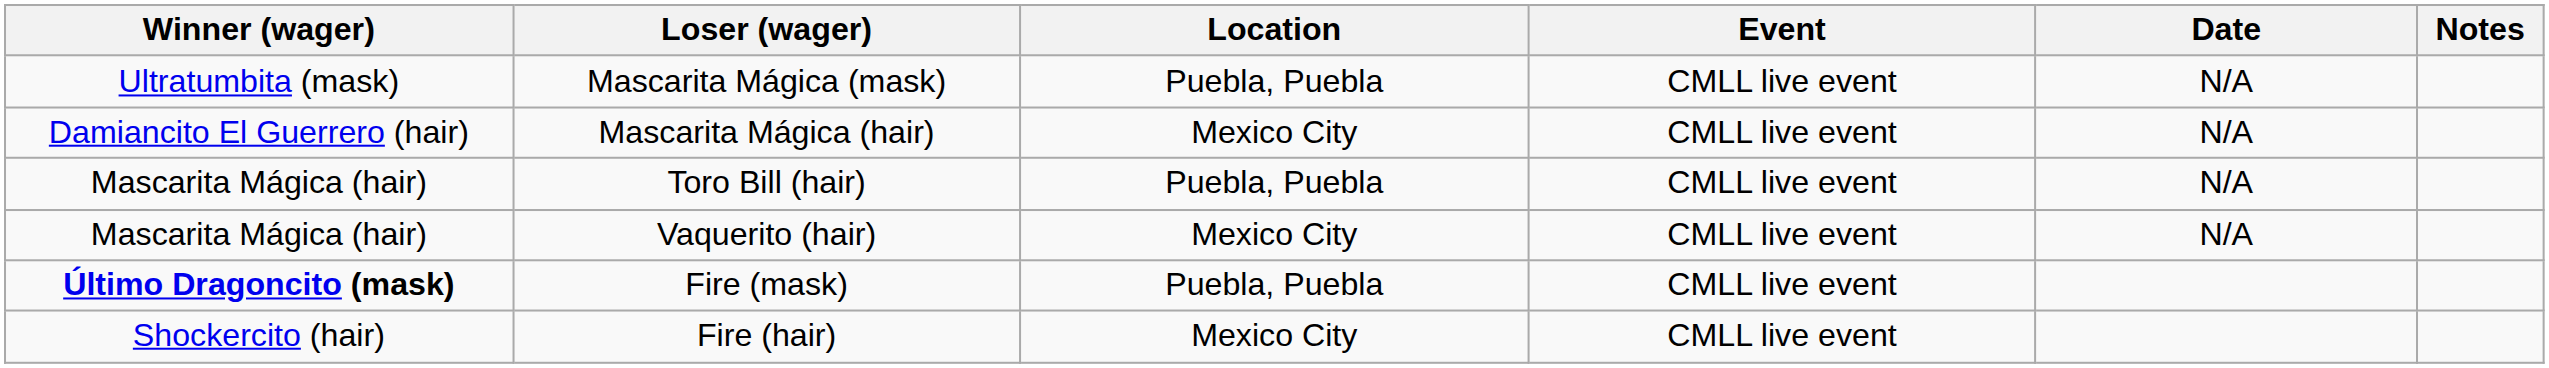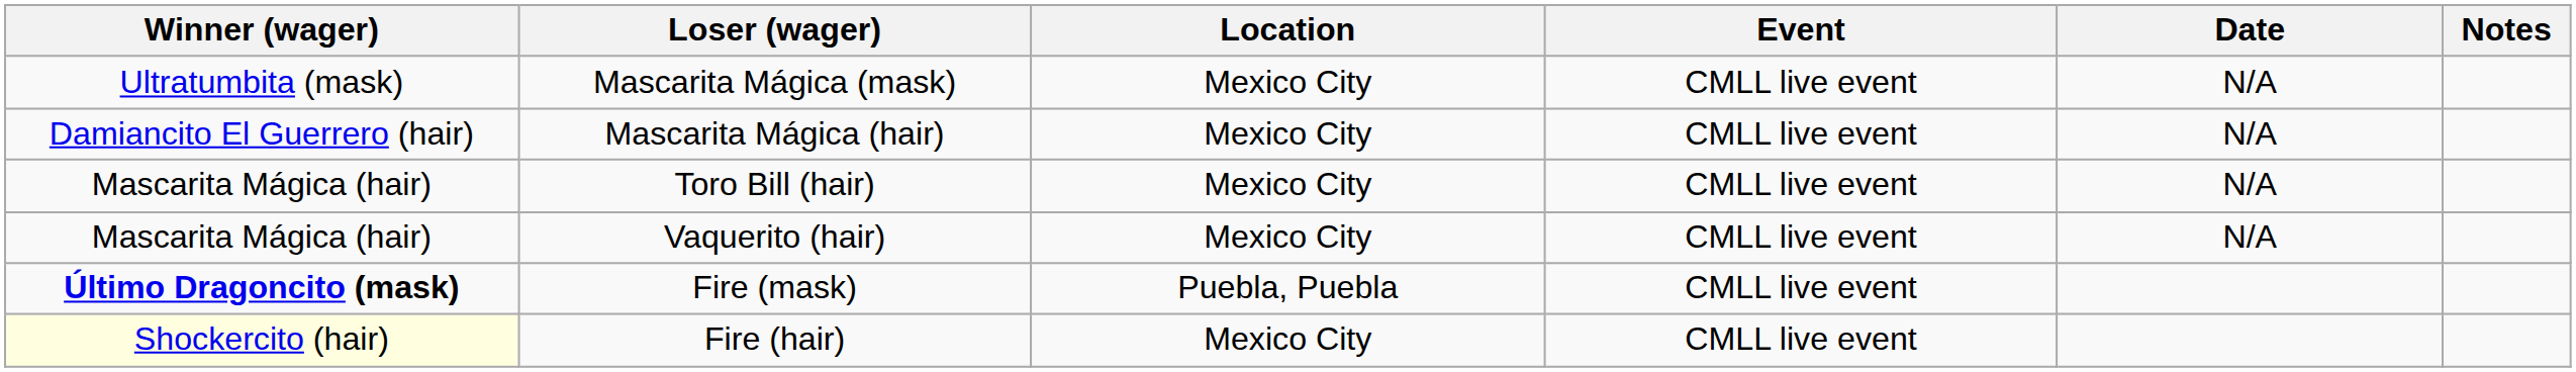Mascarita Mágica (mask) | Location: Puebla, Puebla -> Mexico City
Toro Bill (hair) | Location: Puebla, Puebla -> Mexico City
Fire (hair) | Winner (wager): no background -> lightyellow background
